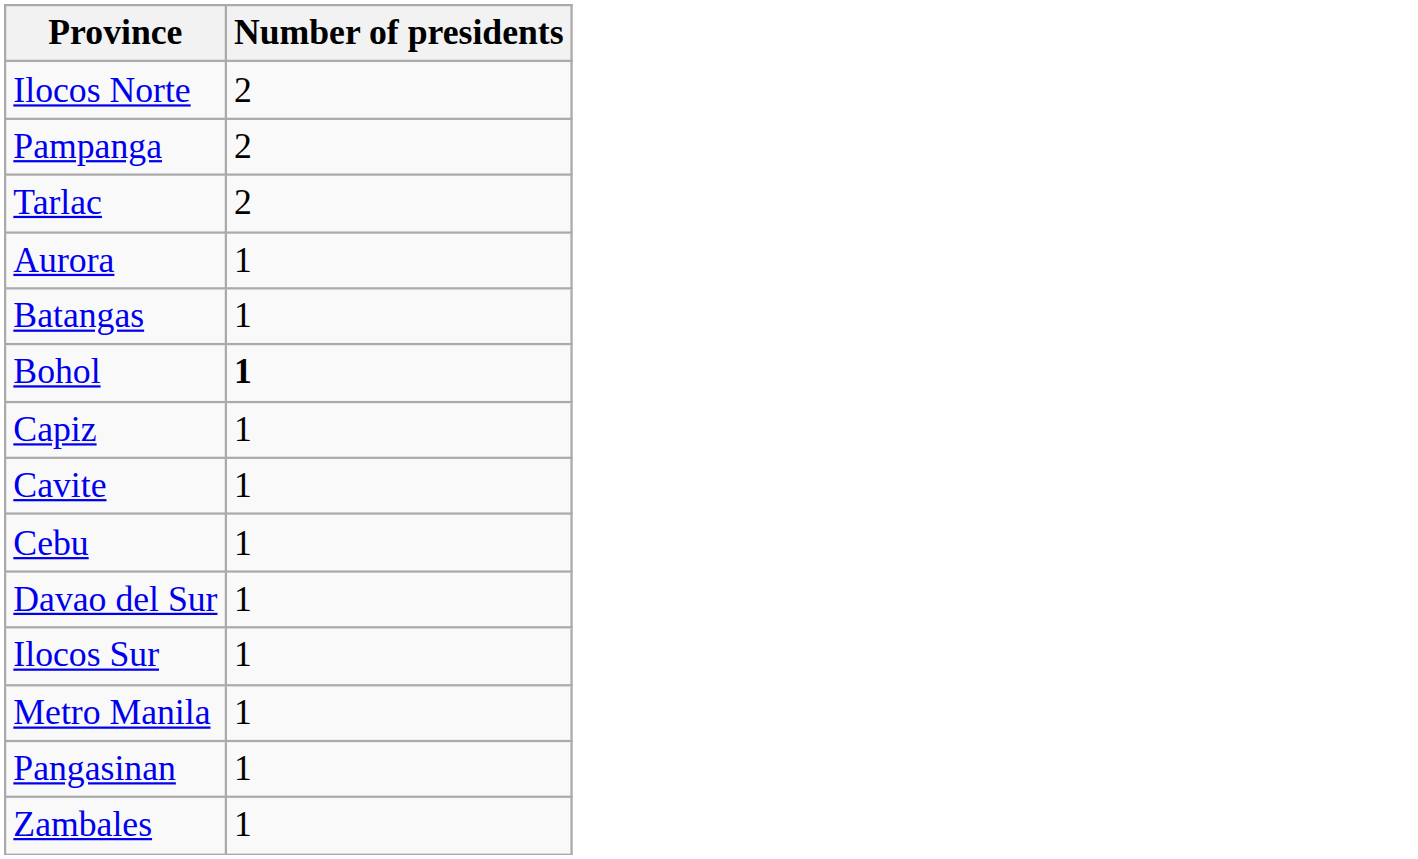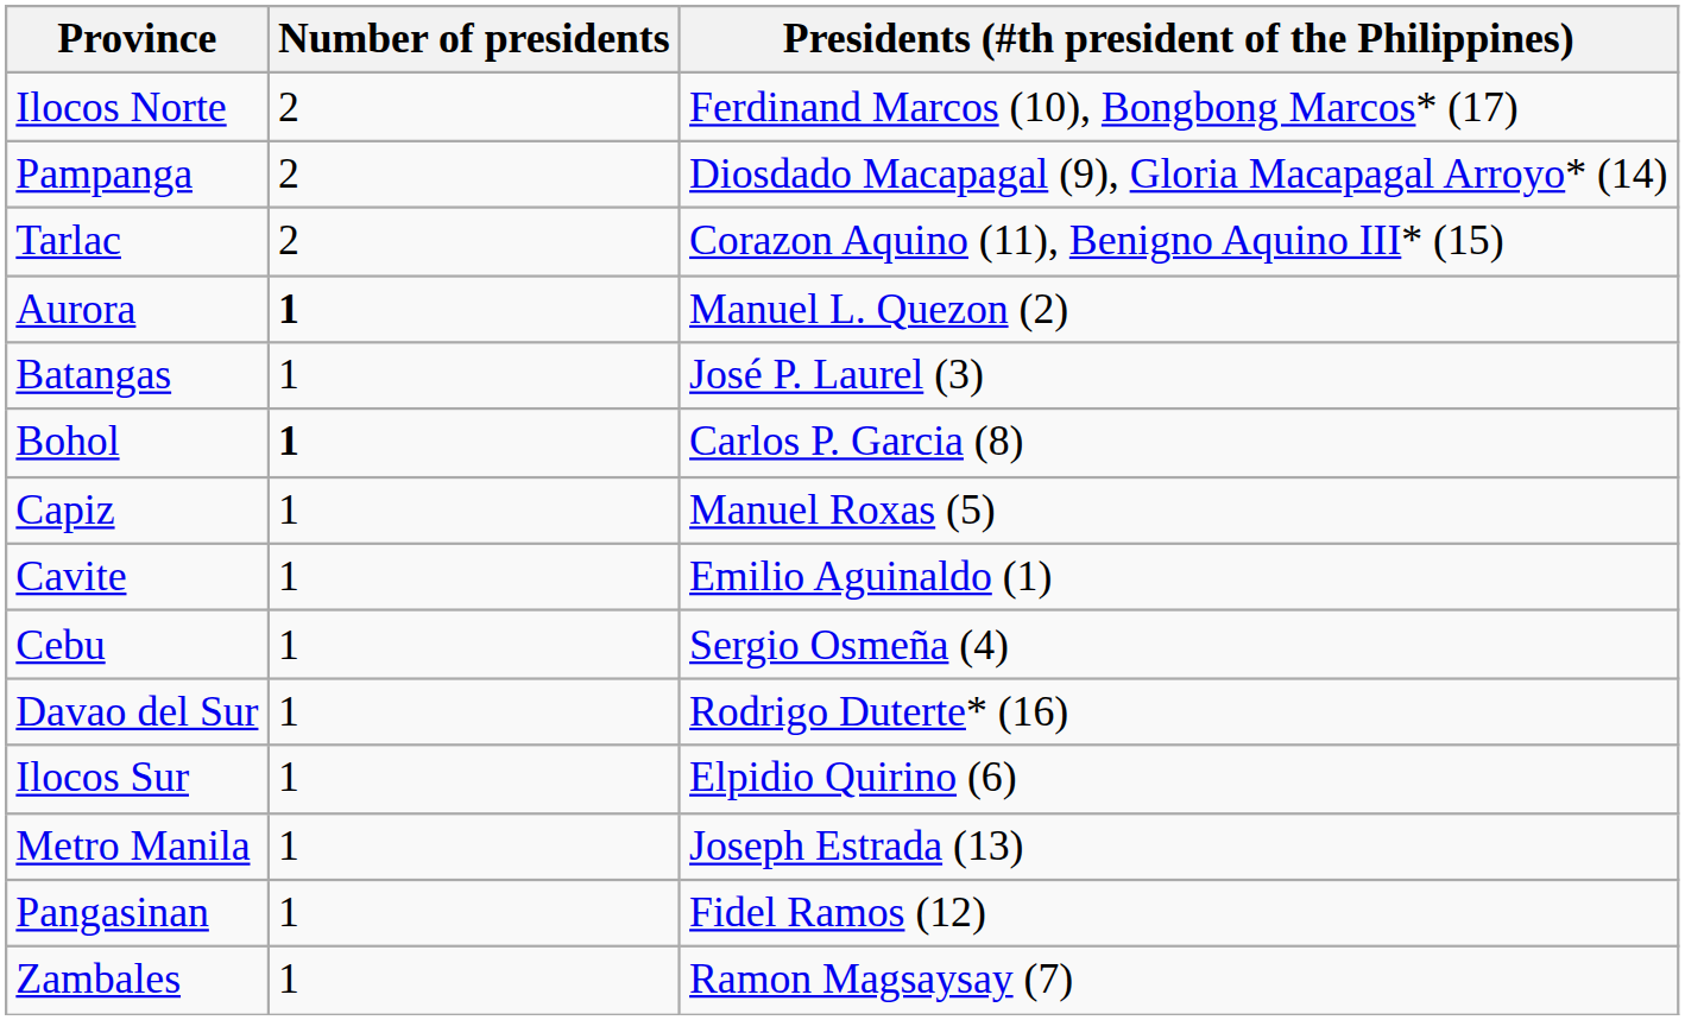+ column: Presidents (#th president of the Philippines) | Ferdinand Marcos (10), Bongbong Marcos* (17) | Diosdado Macapagal (9), Gloria Macapagal Arroyo* (14) | Corazon Aquino (11), Benigno Aquino III* (15) | Manuel L. Quezon (2) | José P. Laurel (3) | Carlos P. Garcia (8) | Manuel Roxas (5) | Emilio Aguinaldo (1) | Sergio Osmeña (4) | Rodrigo Duterte* (16) | Elpidio Quirino (6) | Joseph Estrada (13) | Fidel Ramos (12) | Ramon Magsaysay (7)
Aurora | Number of presidents: normal -> bold
